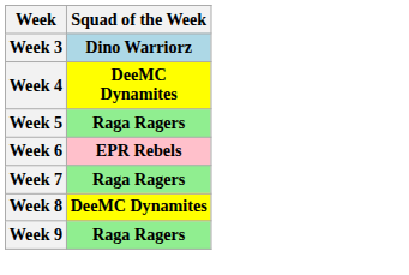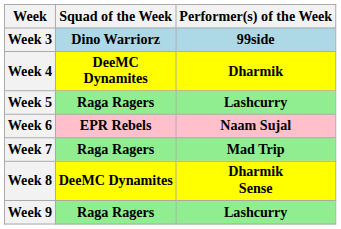+ column: Performer(s) of the Week | 99side | Dharmik | Lashcurry | Naam Sujal | Mad Trip | Dharmik Sense | Lashcurry
